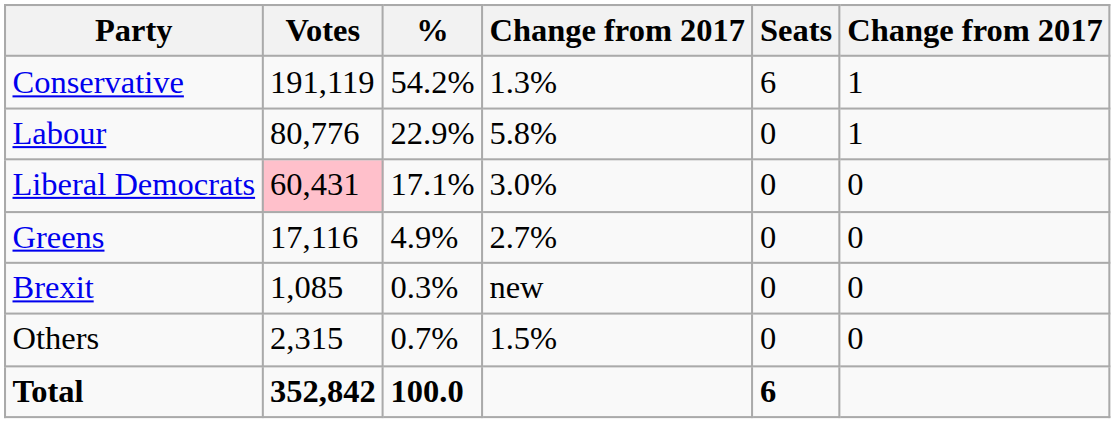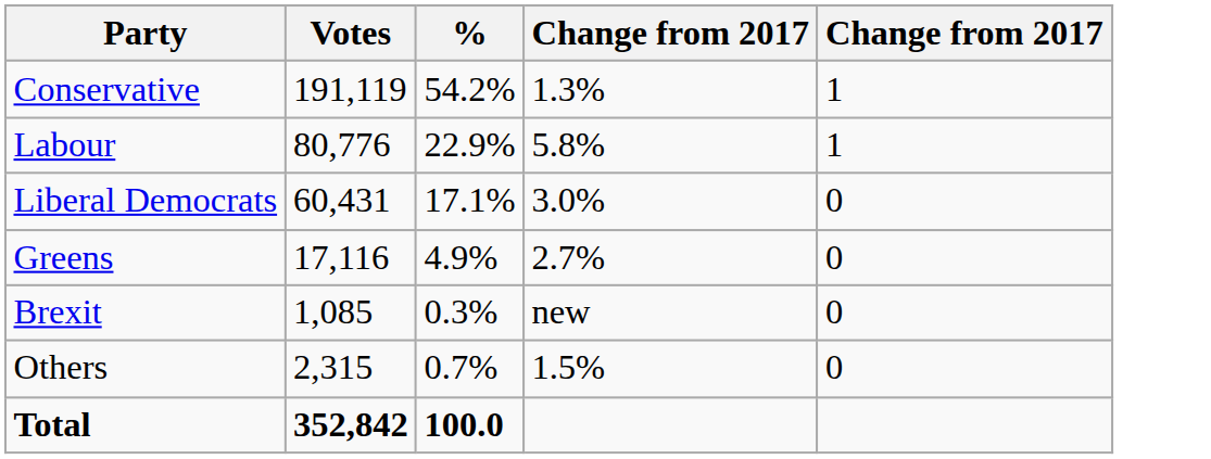- column: Seats | 6 | 0 | 0 | 0 | 0 | 0 | 6
Liberal Democrats | Votes: pink background -> no background
